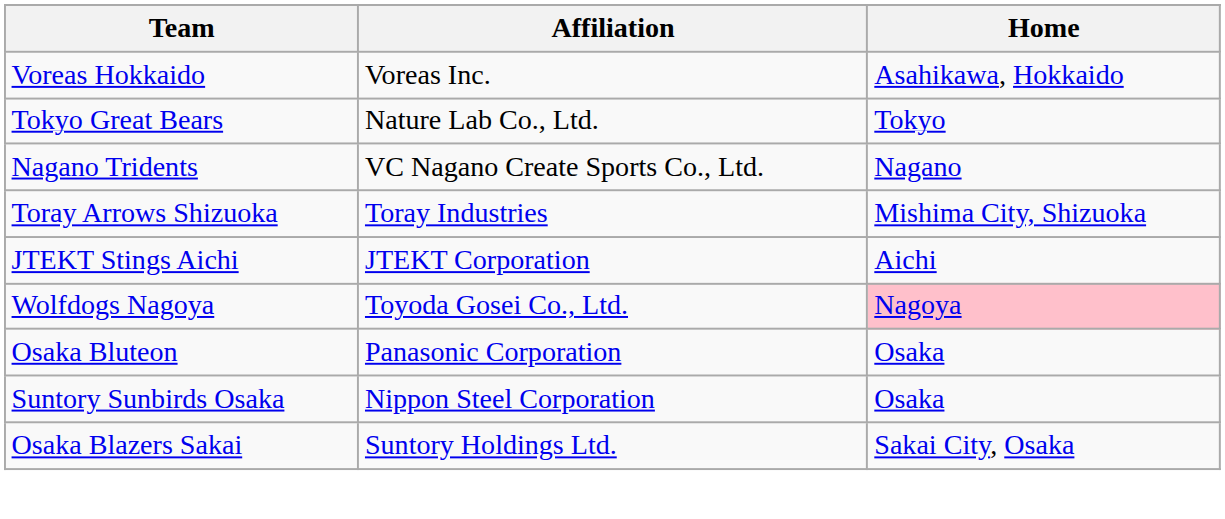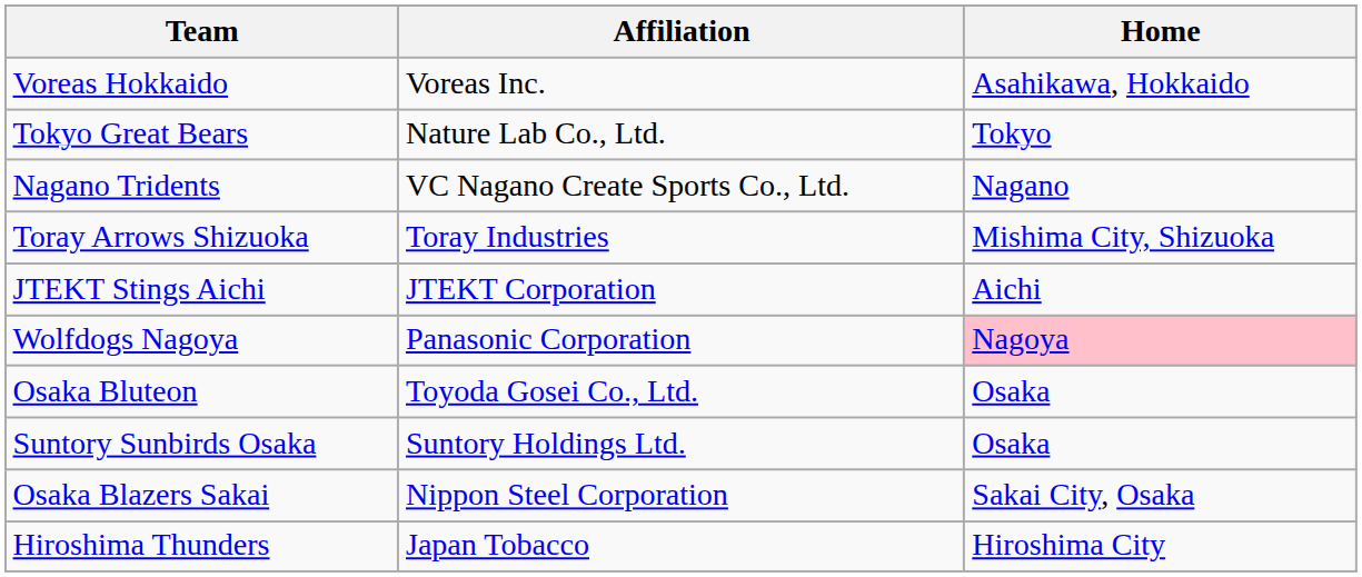Wolfdogs Nagoya | Affiliation: Toyoda Gosei Co., Ltd. -> Panasonic Corporation
Osaka Bluteon | Affiliation: Panasonic Corporation -> Toyoda Gosei Co., Ltd.
Suntory Sunbirds Osaka | Affiliation: Nippon Steel Corporation -> Suntory Holdings Ltd.
Osaka Blazers Sakai | Affiliation: Suntory Holdings Ltd. -> Nippon Steel Corporation
+ row: Hiroshima Thunders | Japan Tobacco | Hiroshima City
